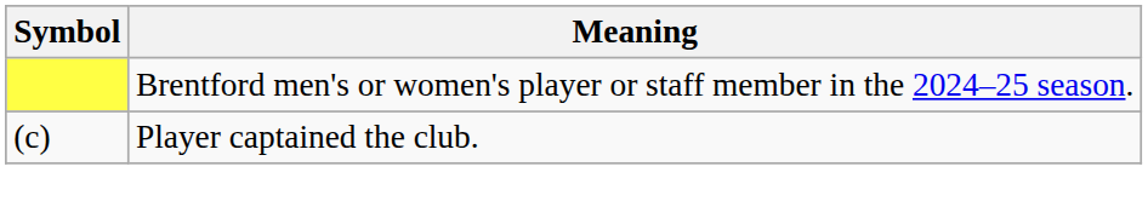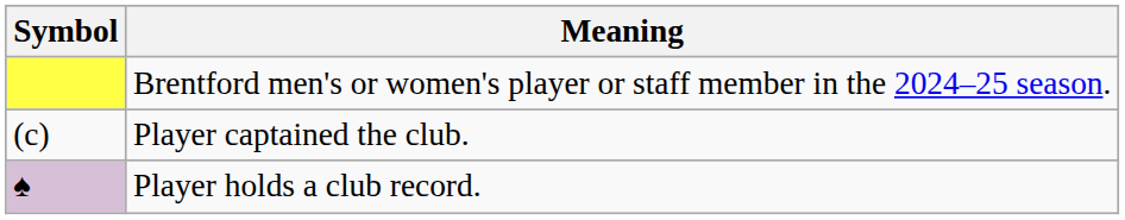+ row: ♠ | Player holds a club record.
